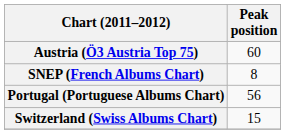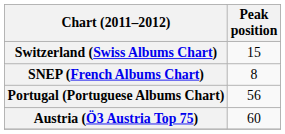rows swapped: Austria (Ö3 Austria Top 75) <-> Switzerland (Swiss Albums Chart)
